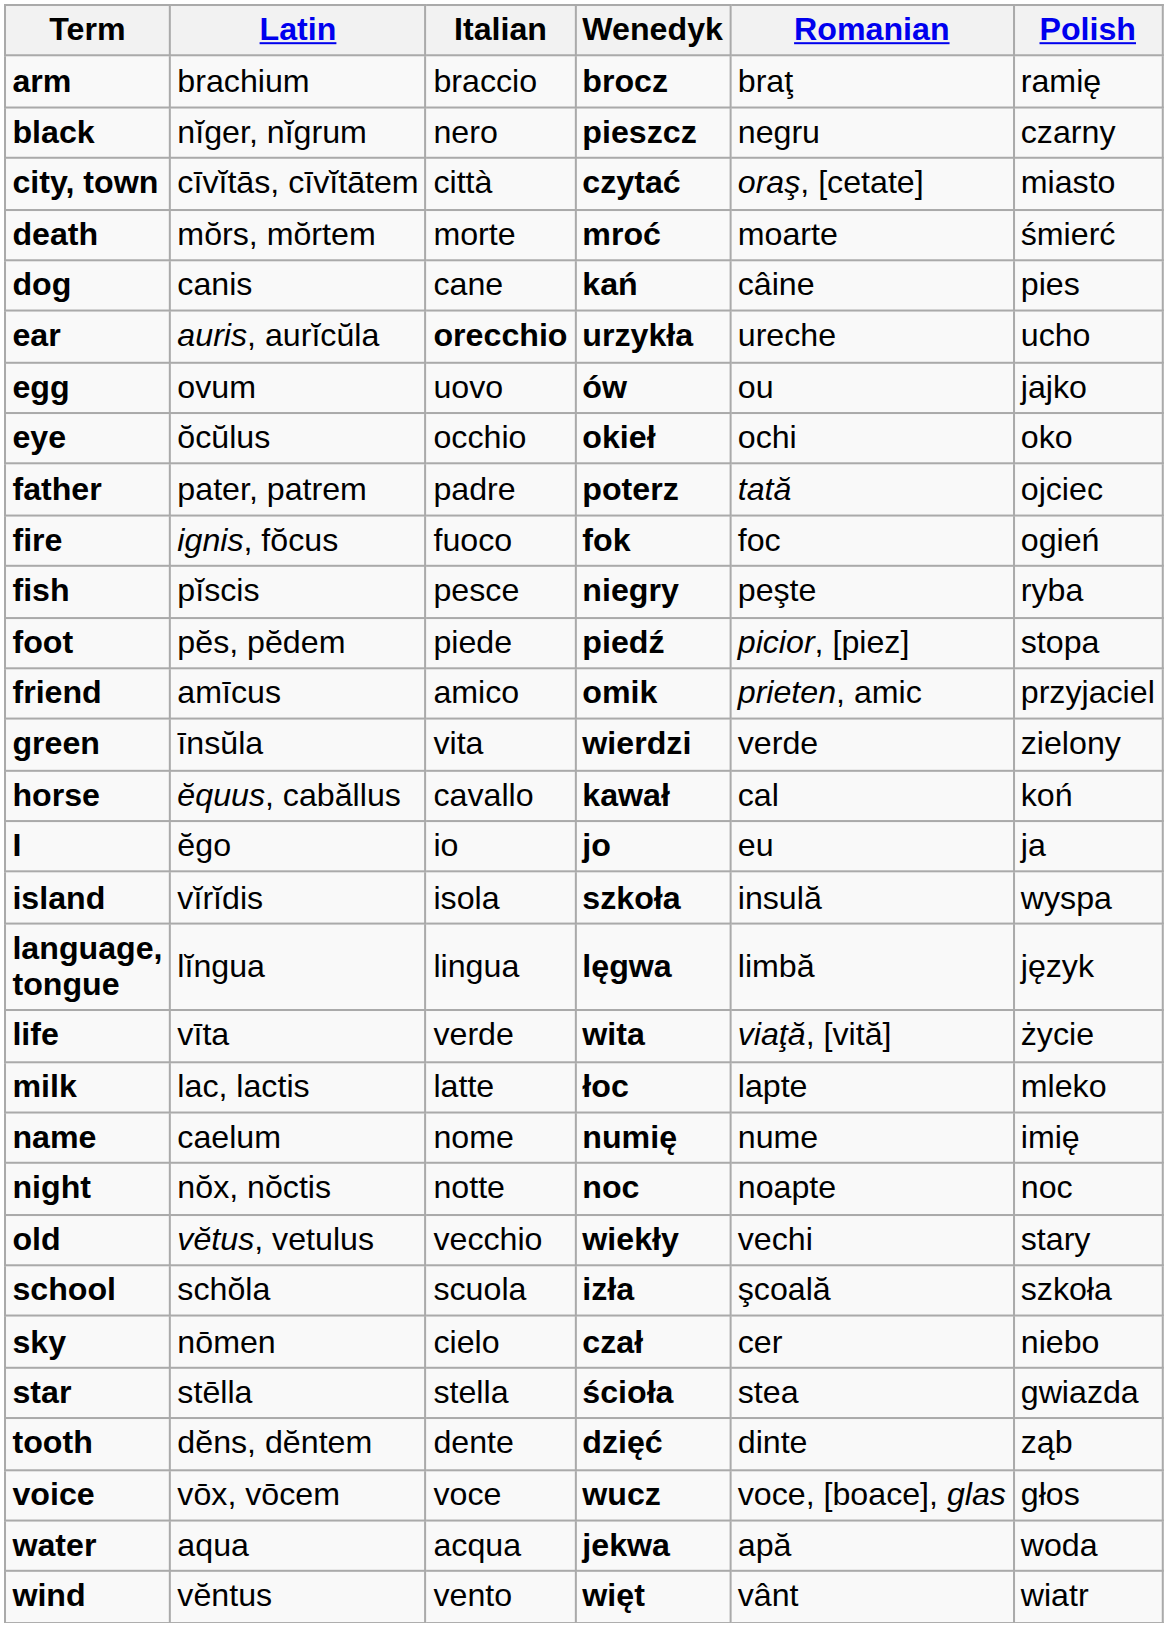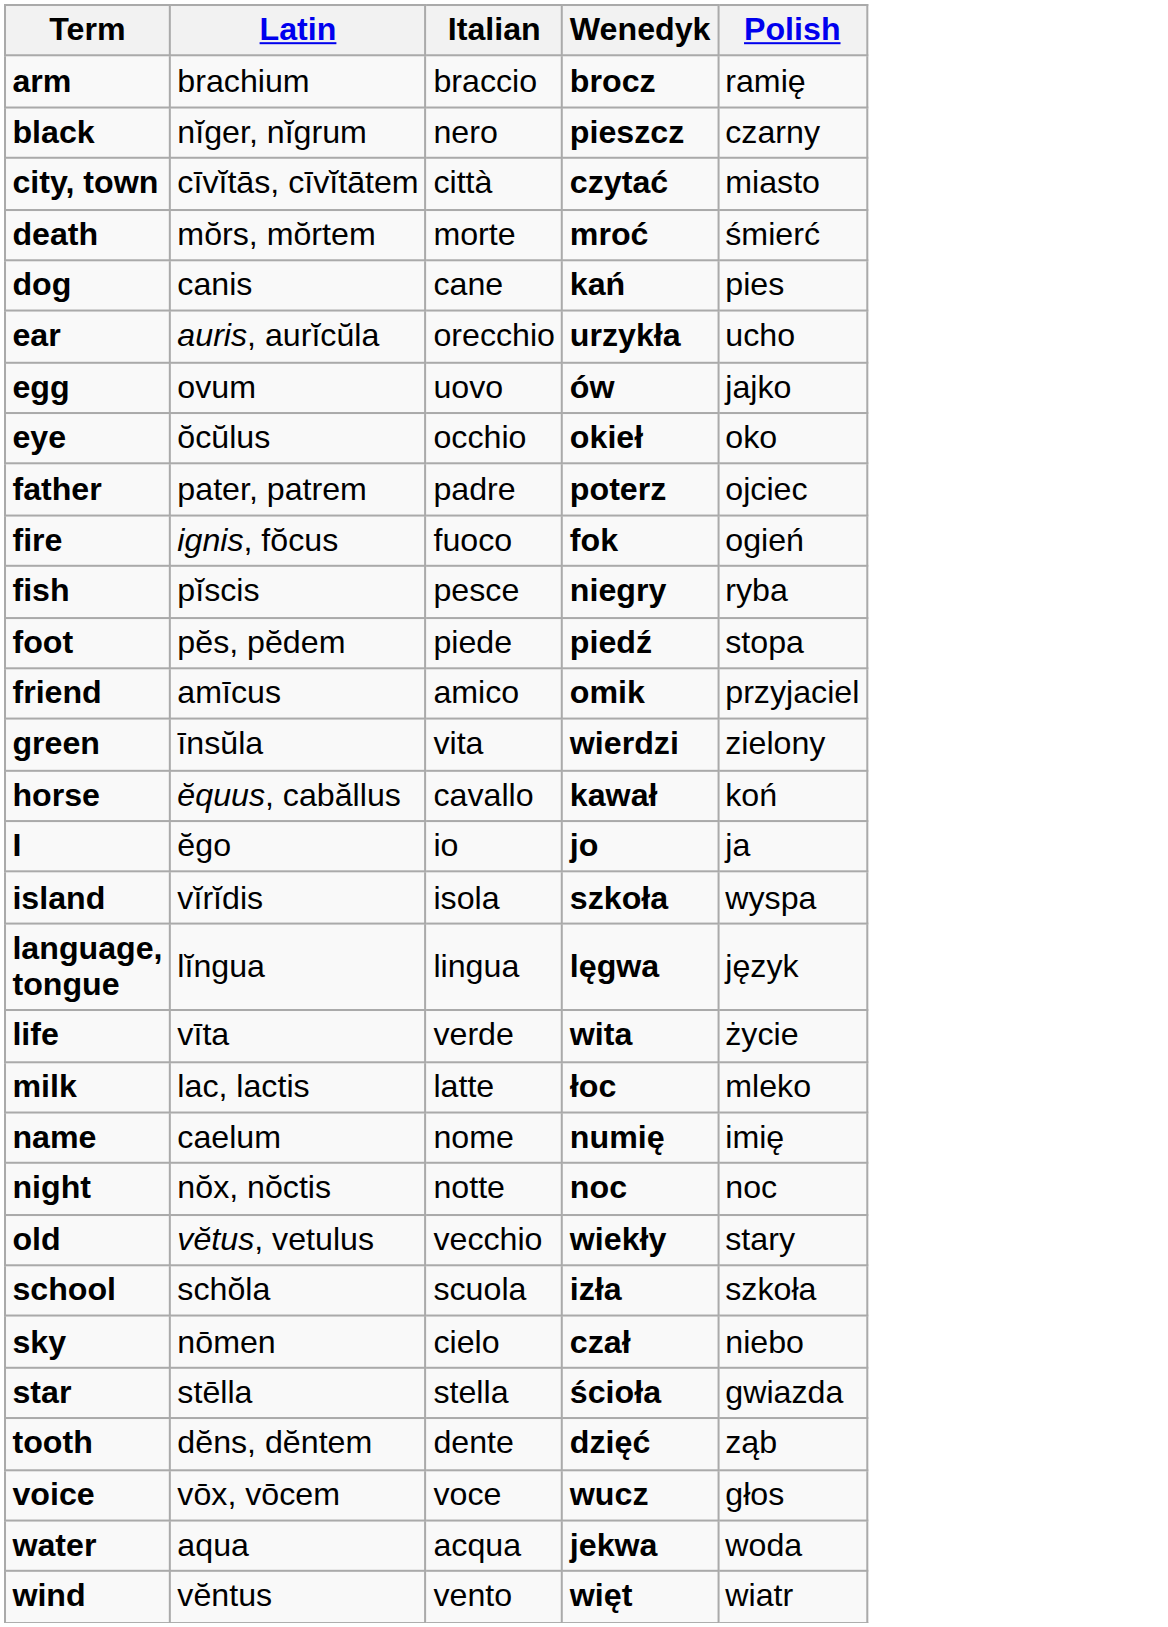- column: Romanian | braţ | negru | oraş, [cetate] | moarte | câine | ureche | ou | ochi | tată | foc | peşte | picior, [piez] | prieten, amic | verde | cal | eu | insulă | limbă | viaţă, [vită] | lapte | nume | noapte | vechi | şcoală | cer | stea | dinte | voce, [boace], glas | apă | vânt
ear | Italian: bold -> normal
